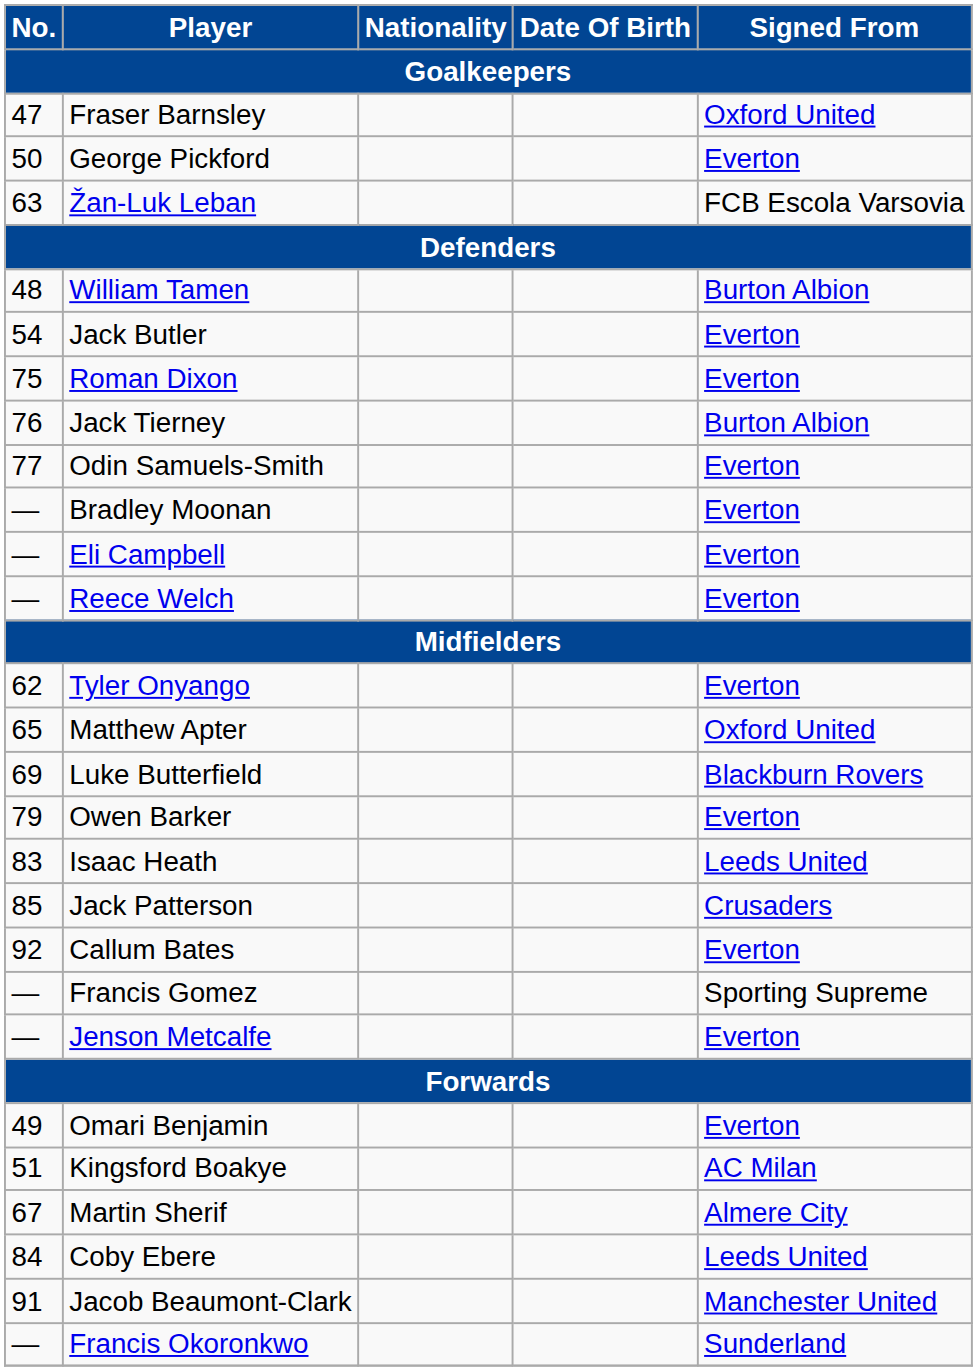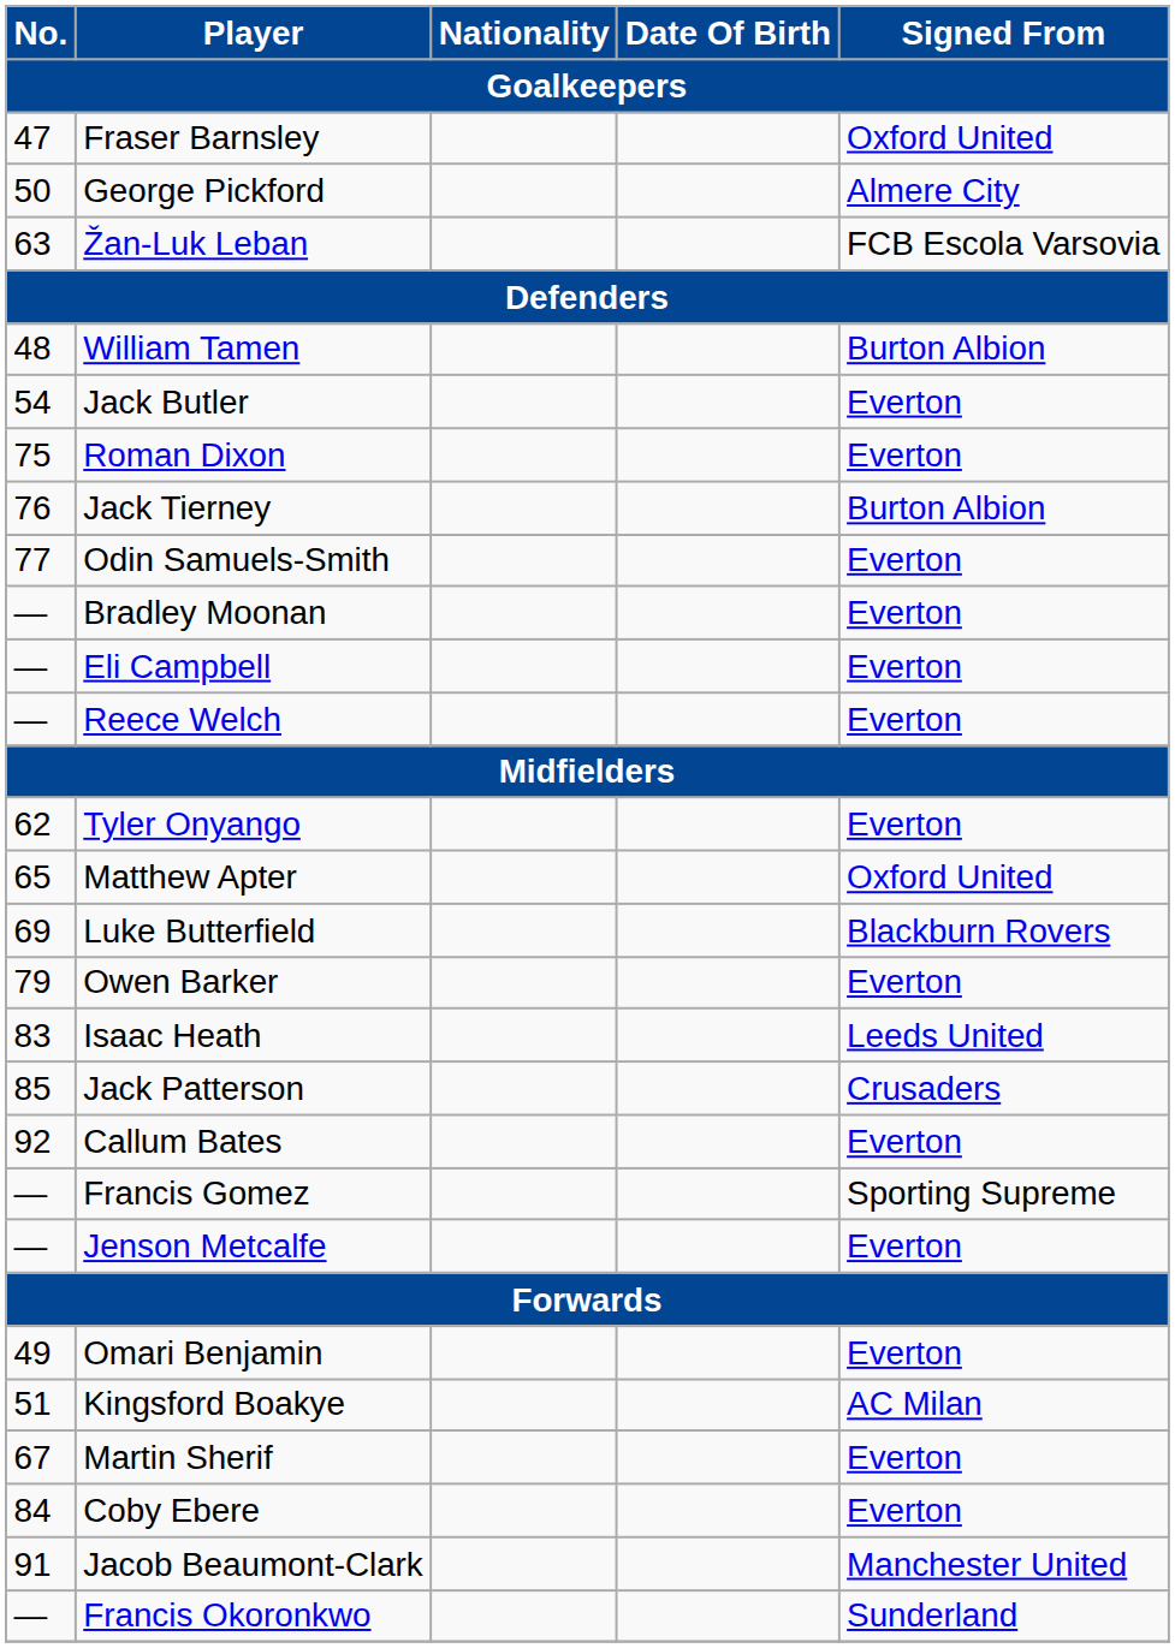George Pickford | Signed From: Everton -> Almere City
Martin Sherif | Signed From: Almere City -> Everton
Coby Ebere | Signed From: Leeds United -> Everton
